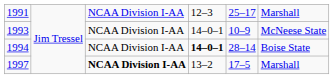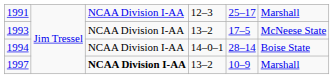1993 | column 4: 14–0–1 -> 13–2
1993 | column 5: 10–9 -> 17–5
1994 | column 4: bold -> normal
1997 | column 5: 17–5 -> 10–9
